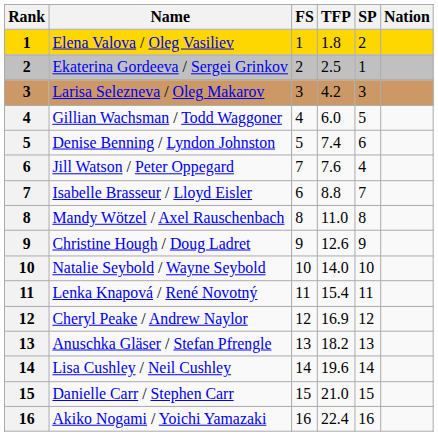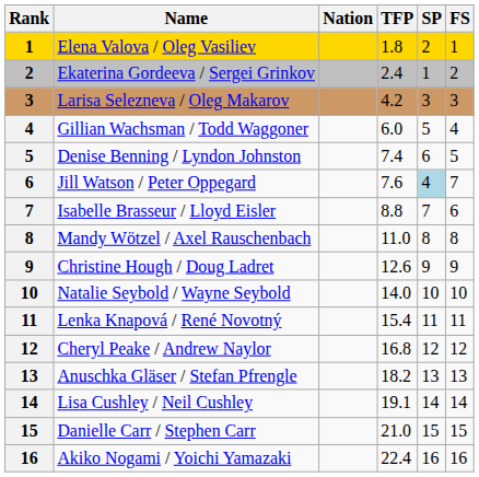columns swapped: Nation <-> FS
Ekaterina Gordeeva / Sergei Grinkov | TFP: 2.5 -> 2.4
Jill Watson / Peter Oppegard | SP: no background -> lightblue background
Cheryl Peake / Andrew Naylor | TFP: 16.9 -> 16.8
Lisa Cushley / Neil Cushley | TFP: 19.6 -> 19.1
